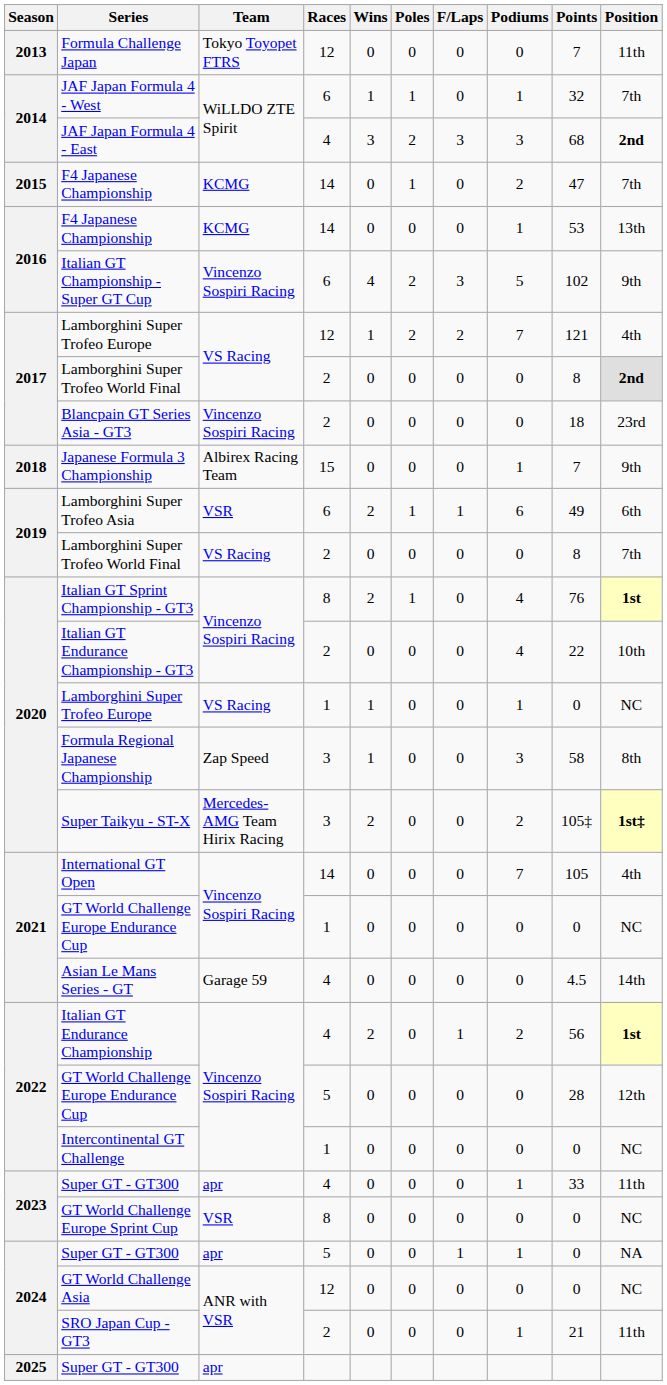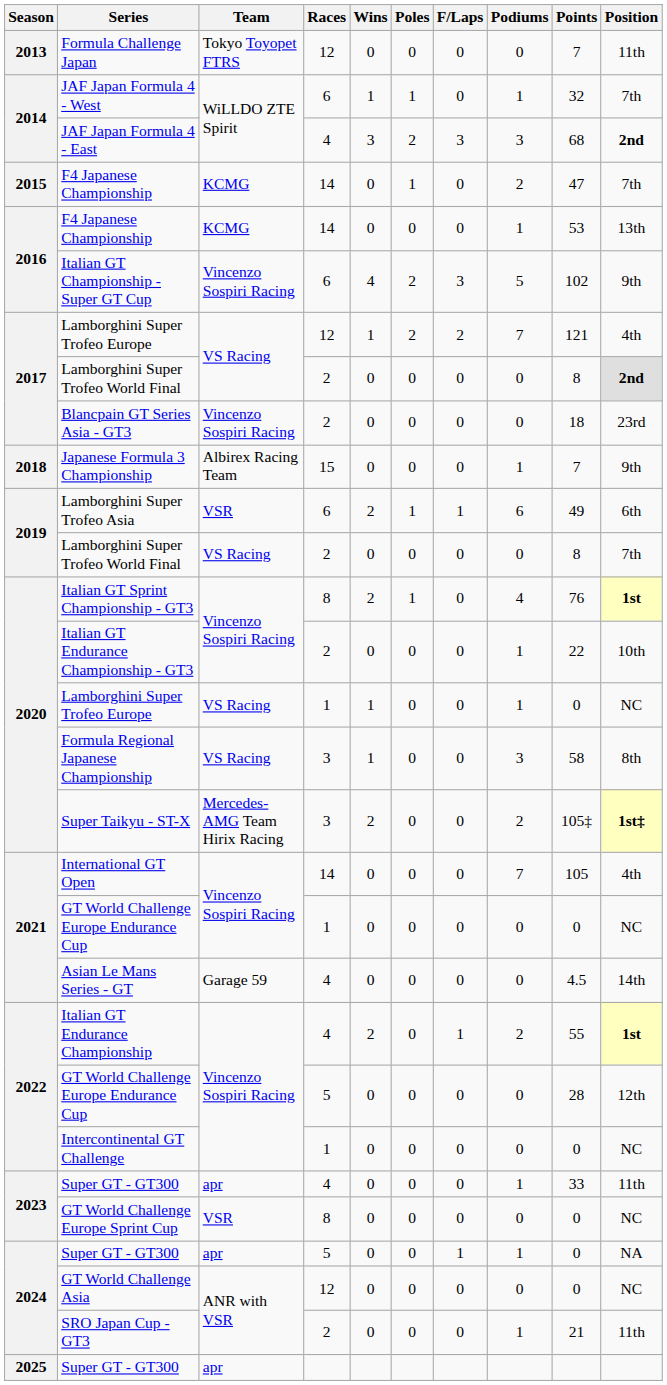Italian GT Endurance Championship - GT3 | Podiums: 4 -> 1
Formula Regional Japanese Championship | Team: Zap Speed -> VS Racing
Italian GT Endurance Championship | Points: 56 -> 55
